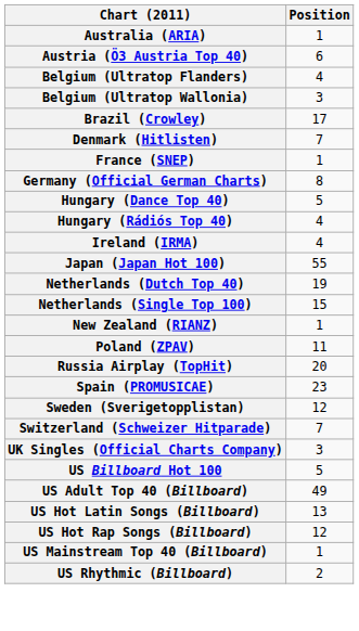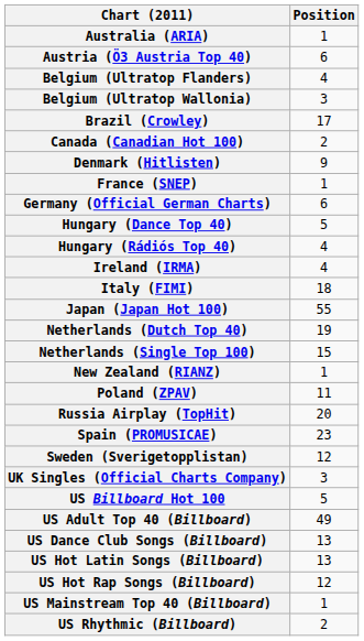+ row: Canada (Canadian Hot 100) | 2
Denmark (Hitlisten) | Position: 7 -> 9
Germany (Official German Charts) | Position: 8 -> 6
+ row: Italy (FIMI) | 18
- row: Switzerland (Schweizer Hitparade) | 7
+ row: US Dance Club Songs (Billboard) | 13
